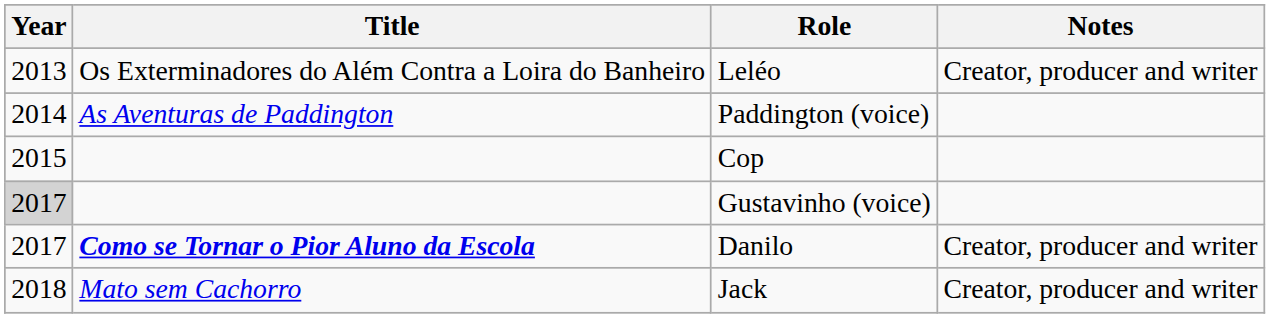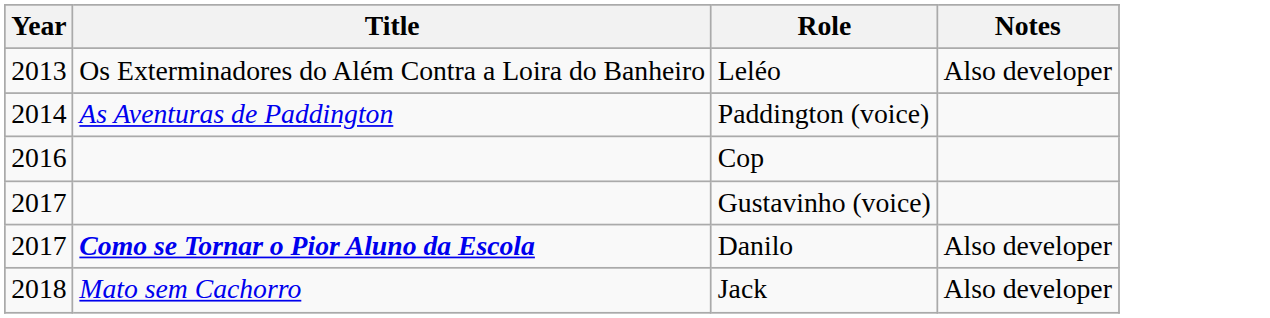Leléo | Notes: Creator, producer and writer -> Also developer
Cop | Year: 2015 -> 2016
Gustavinho (voice) | Year: lightgrey background -> no background
Danilo | Notes: Creator, producer and writer -> Also developer
Jack | Notes: Creator, producer and writer -> Also developer
